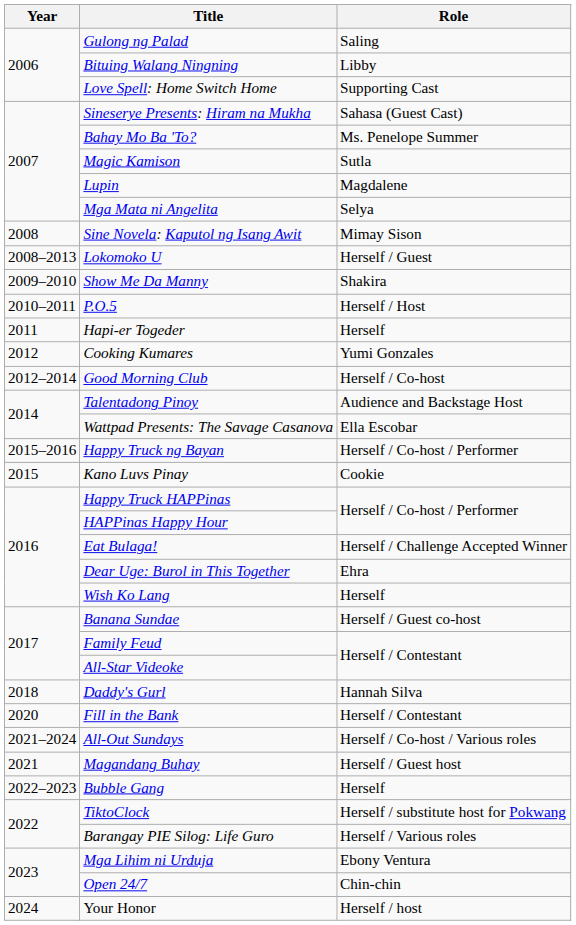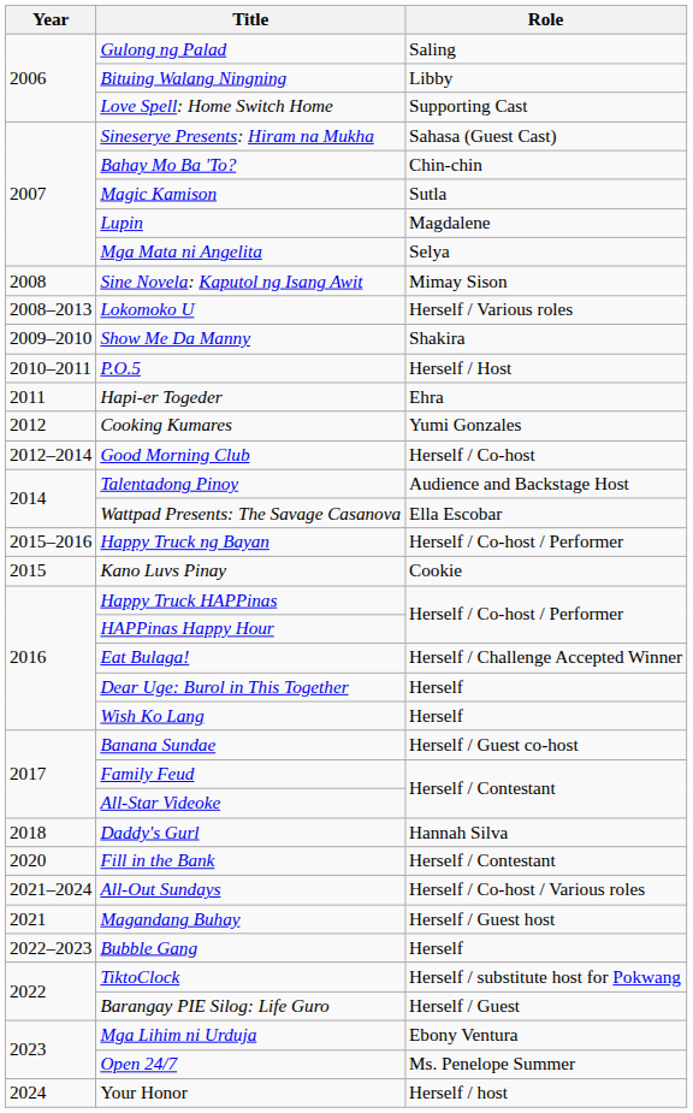Bahay Mo Ba 'To? | Role: Ms. Penelope Summer -> Chin-chin
Lokomoko U | Role: Herself / Guest -> Herself / Various roles
Hapi-er Togeder | Role: Herself -> Ehra
Dear Uge: Burol in This Together | Role: Ehra -> Herself
Barangay PIE Silog: Life Guro | Role: Herself / Various roles -> Herself / Guest
Open 24/7 | Role: Chin-chin -> Ms. Penelope Summer
